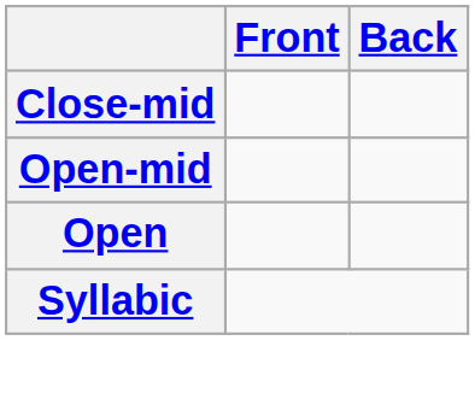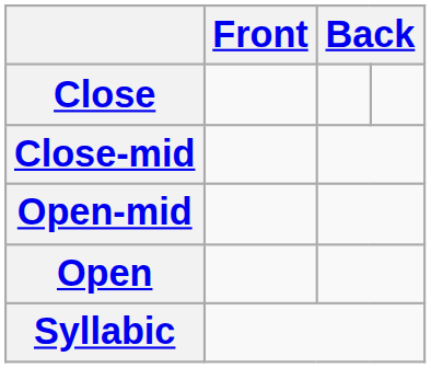+ row: Close
